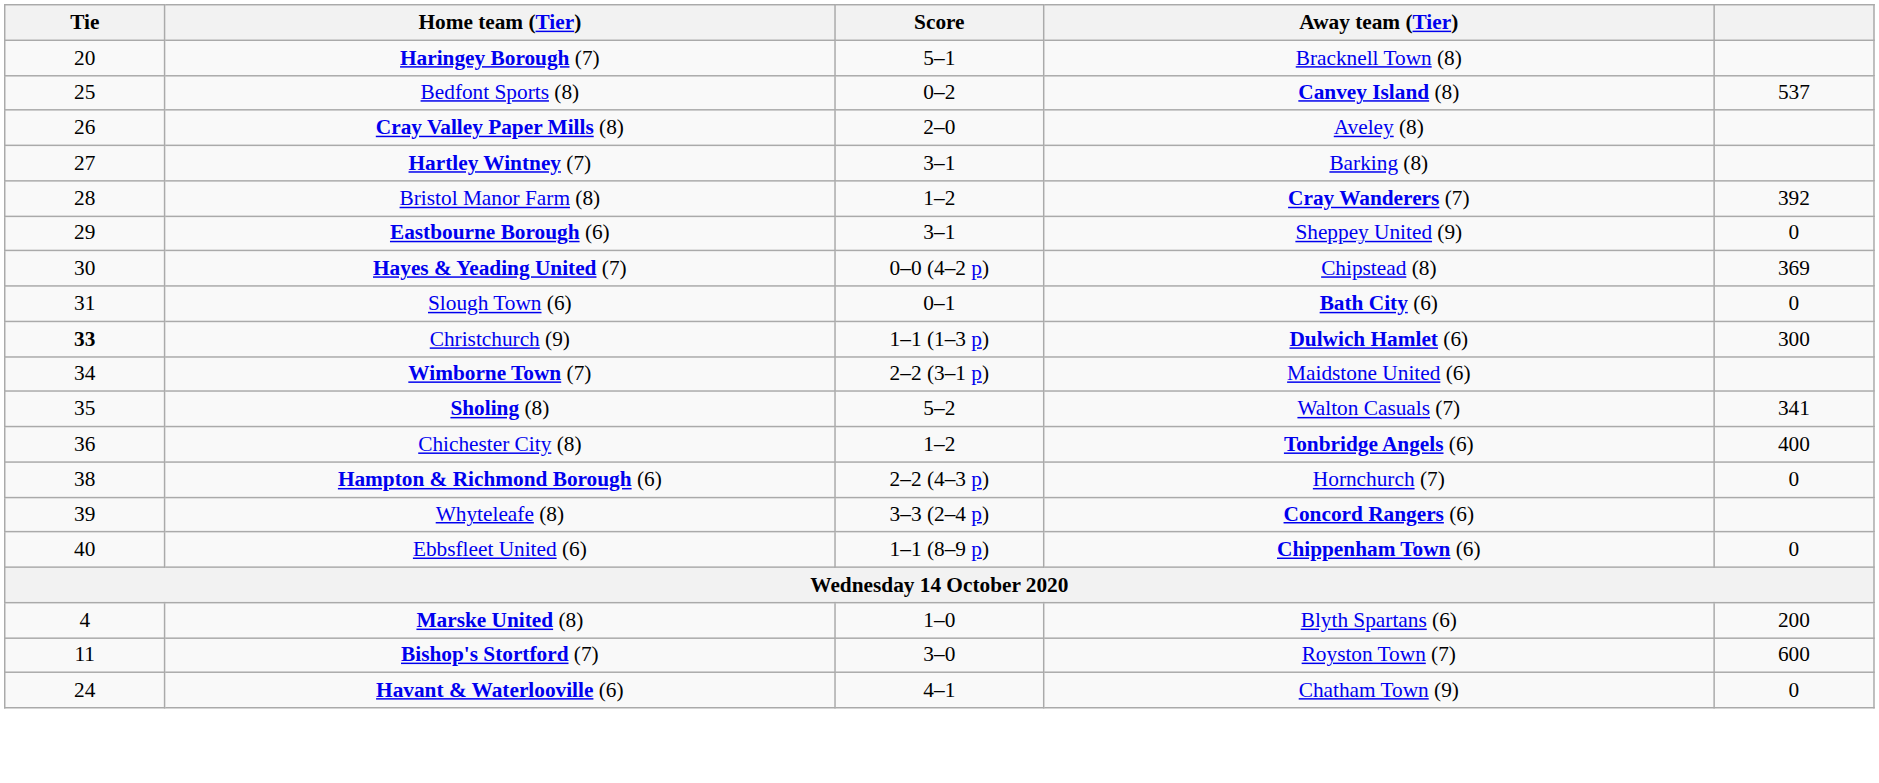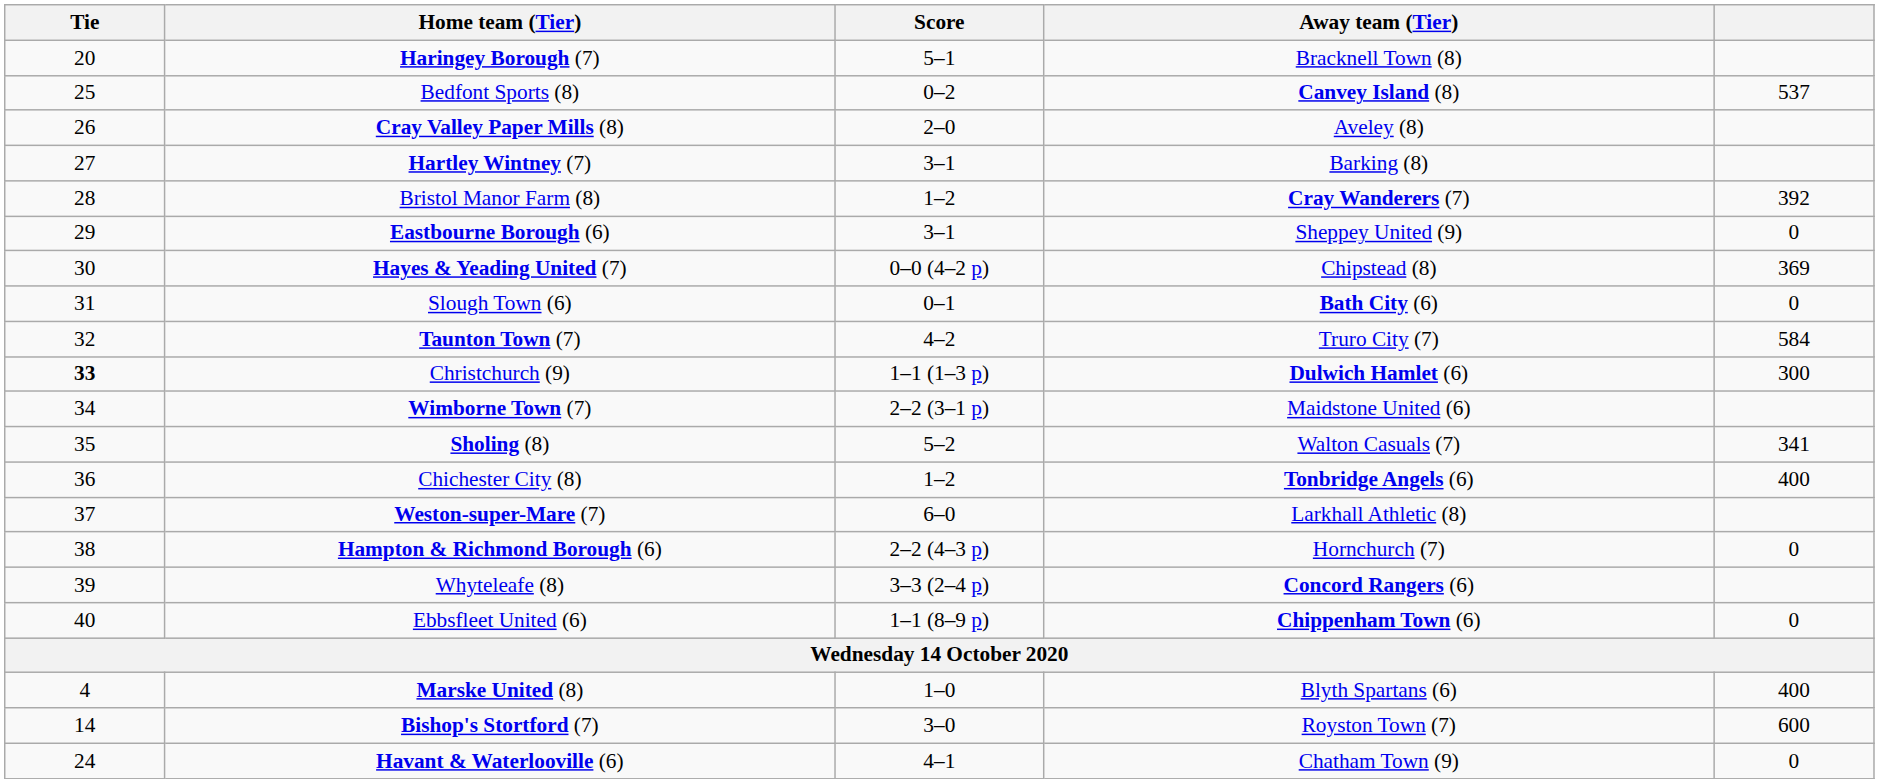+ row: 32 | Taunton Town (7) | 4–2 | Truro City (7) | 584
+ row: 37 | Weston-super-Mare (7) | 6–0 | Larkhall Athletic (8)
Marske United (8) | column 5: 200 -> 400
Bishop's Stortford (7) | Tie: 11 -> 14
